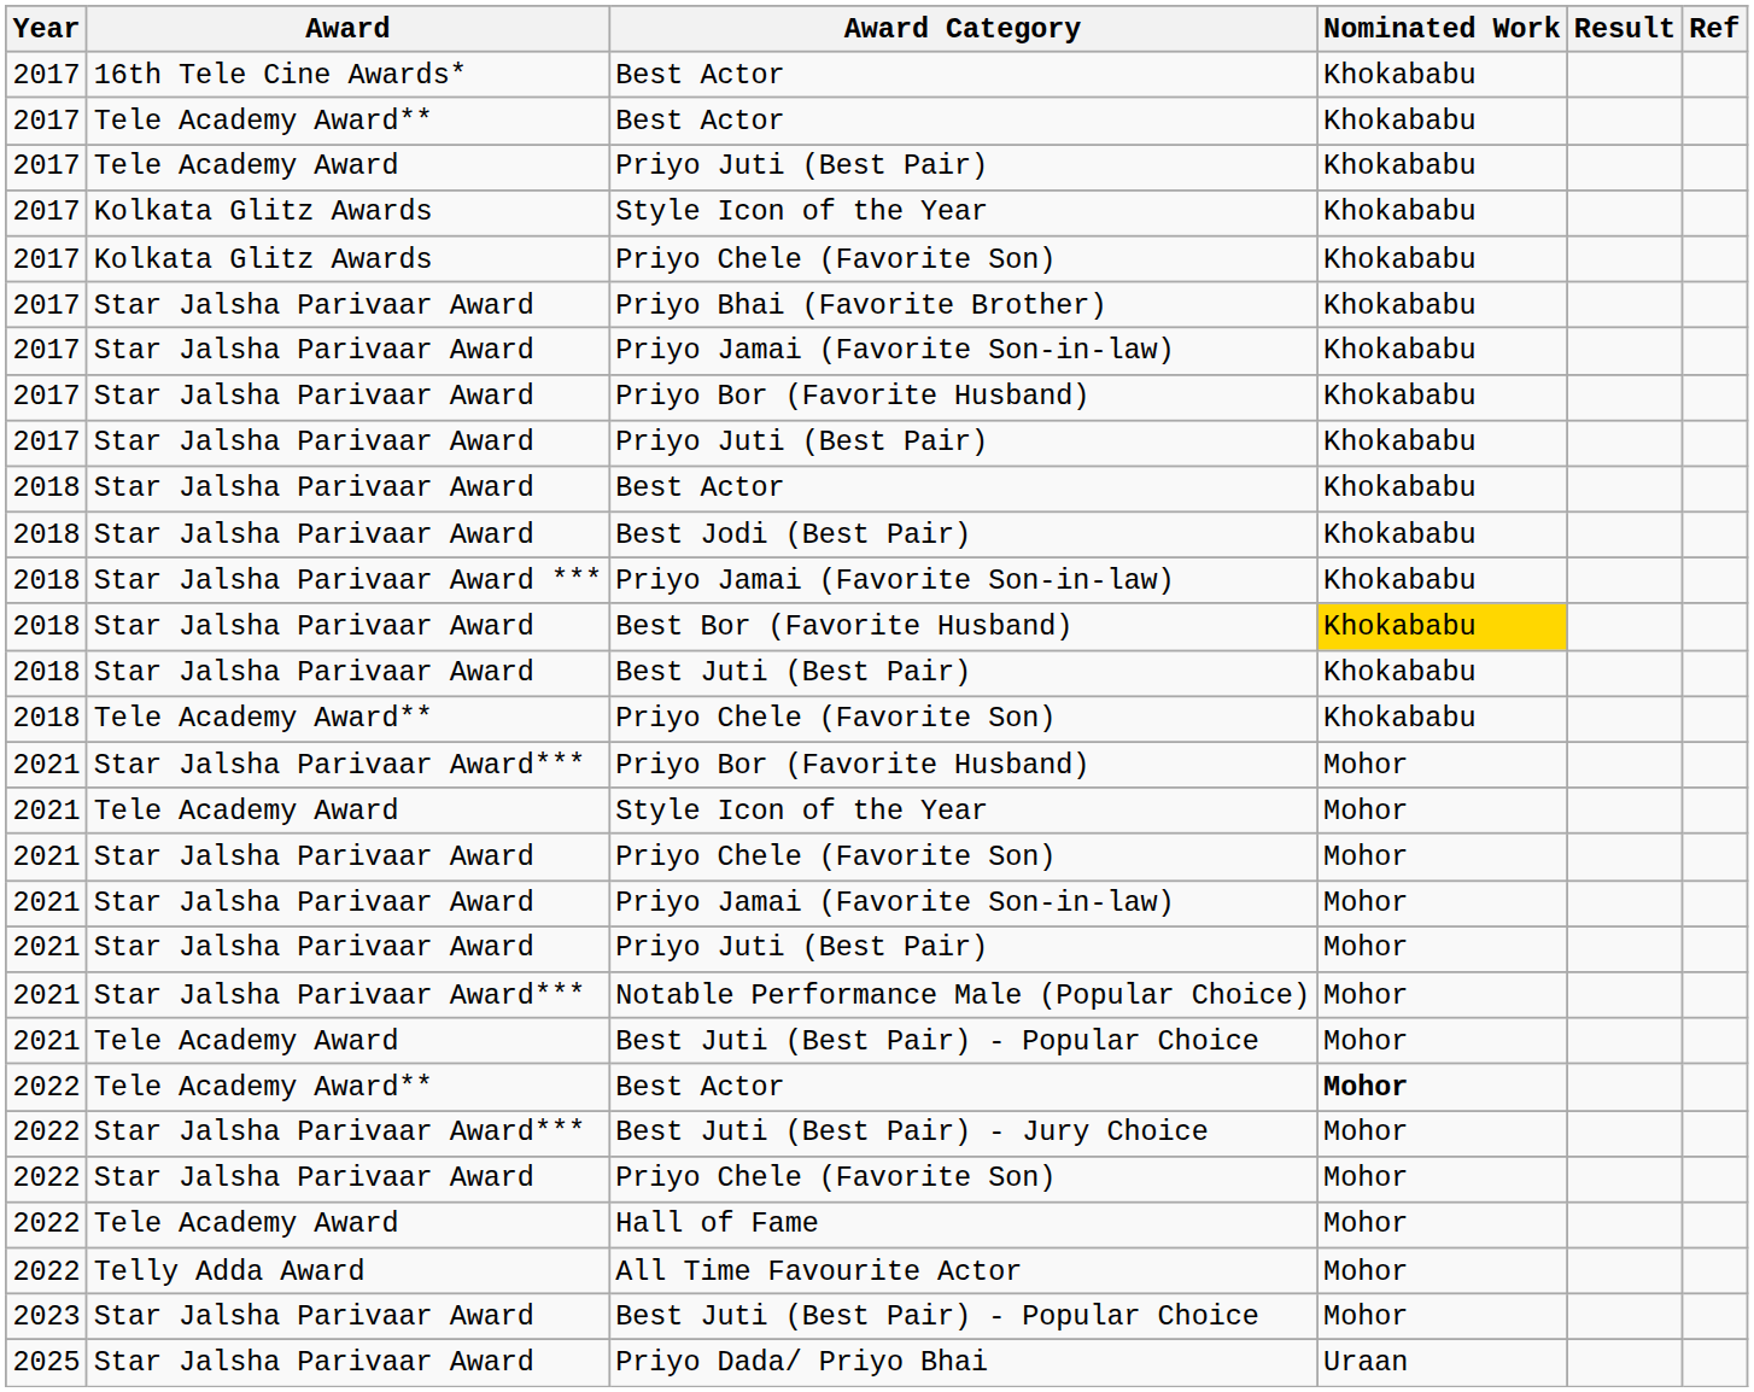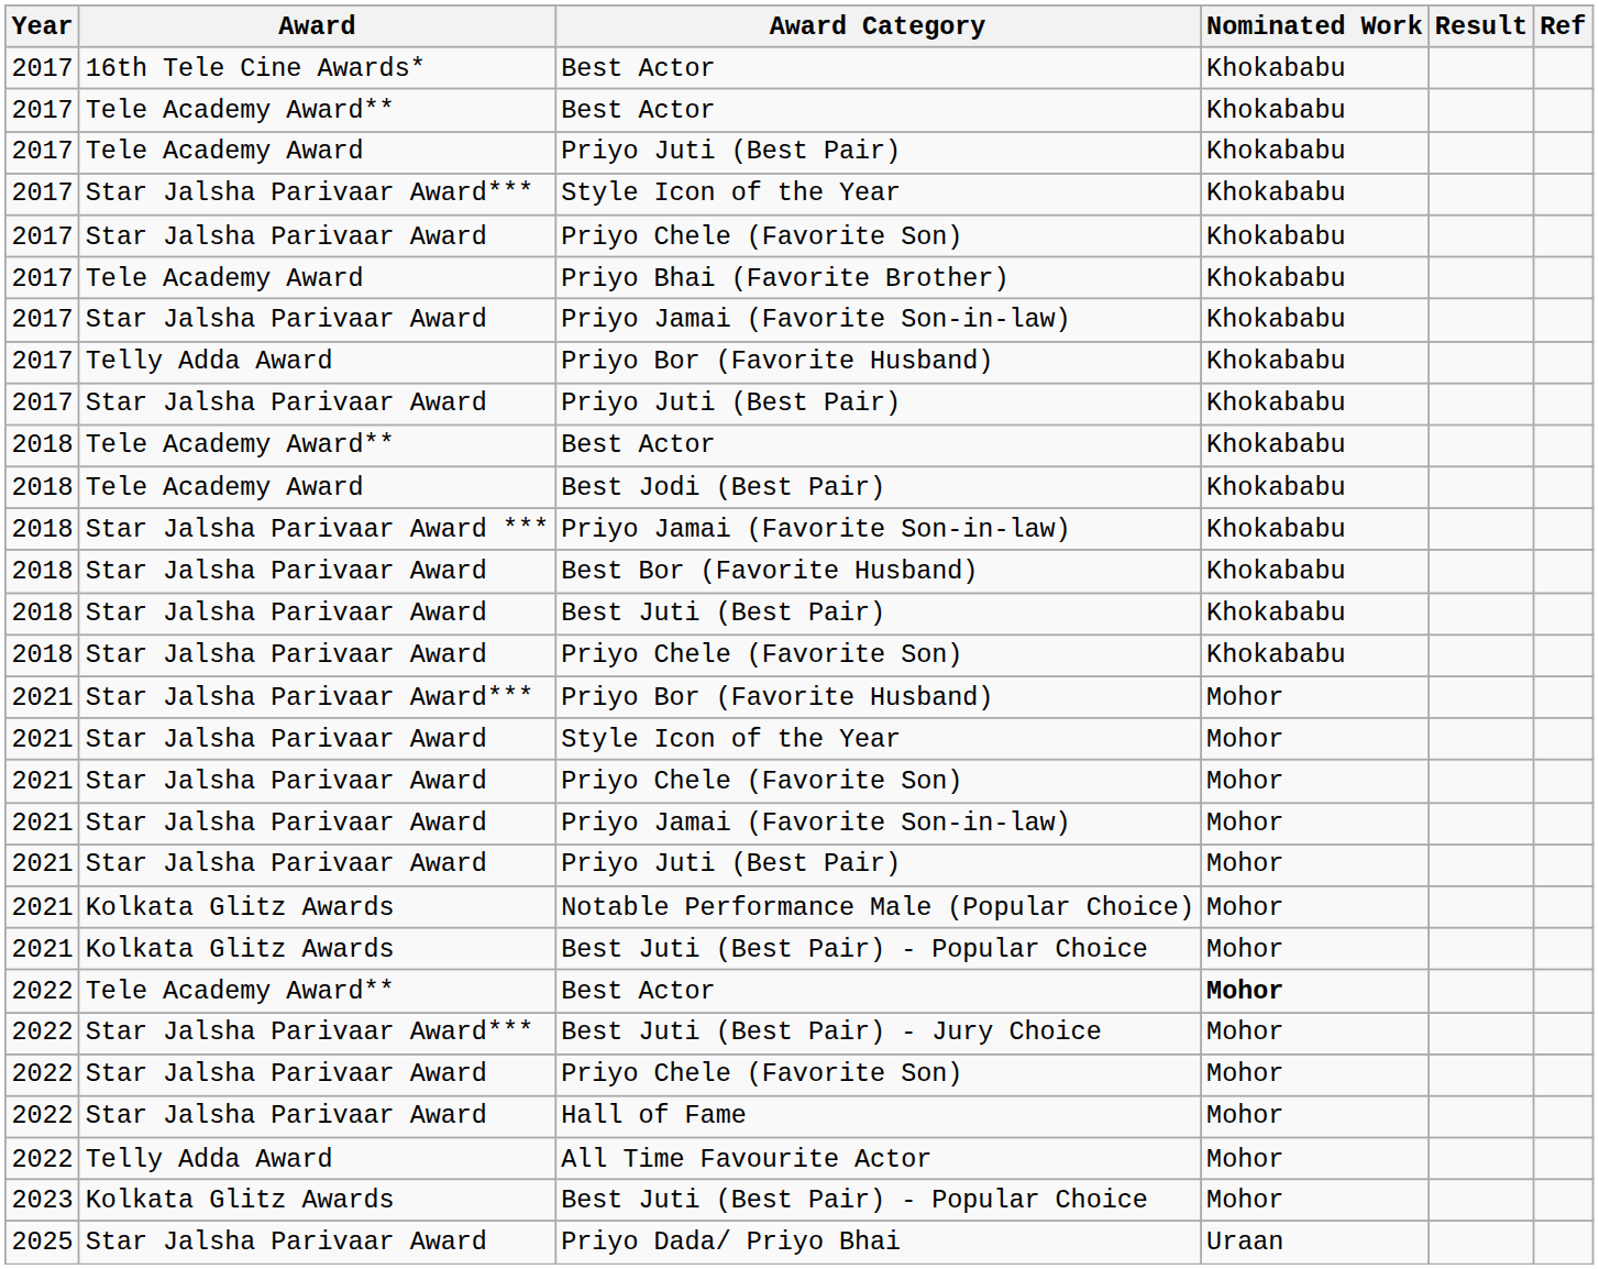2017 / Style Icon of the Year | Award: Kolkata Glitz Awards -> Star Jalsha Parivaar Award***
2017 / Priyo Chele (Favorite Son) | Award: Kolkata Glitz Awards -> Star Jalsha Parivaar Award
Priyo Bhai (Favorite Brother) | Award: Star Jalsha Parivaar Award -> Tele Academy Award
2017 / Priyo Bor (Favorite Husband) | Award: Star Jalsha Parivaar Award -> Telly Adda Award
2018 / Best Actor | Award: Star Jalsha Parivaar Award -> Tele Academy Award**
Best Jodi (Best Pair) | Award: Star Jalsha Parivaar Award -> Tele Academy Award
Best Bor (Favorite Husband) | Nominated Work: gold background -> no background
2018 / Priyo Chele (Favorite Son) | Award: Tele Academy Award** -> Star Jalsha Parivaar Award
2021 / Style Icon of the Year | Award: Tele Academy Award -> Star Jalsha Parivaar Award
Notable Performance Male (Popular Choice) | Award: Star Jalsha Parivaar Award*** -> Kolkata Glitz Awards
2021 / Best Juti (Best Pair) - Popular Choice | Award: Tele Academy Award -> Kolkata Glitz Awards
Hall of Fame | Award: Tele Academy Award -> Star Jalsha Parivaar Award
2023 / Best Juti (Best Pair) - Popular Choice | Award: Star Jalsha Parivaar Award -> Kolkata Glitz Awards
